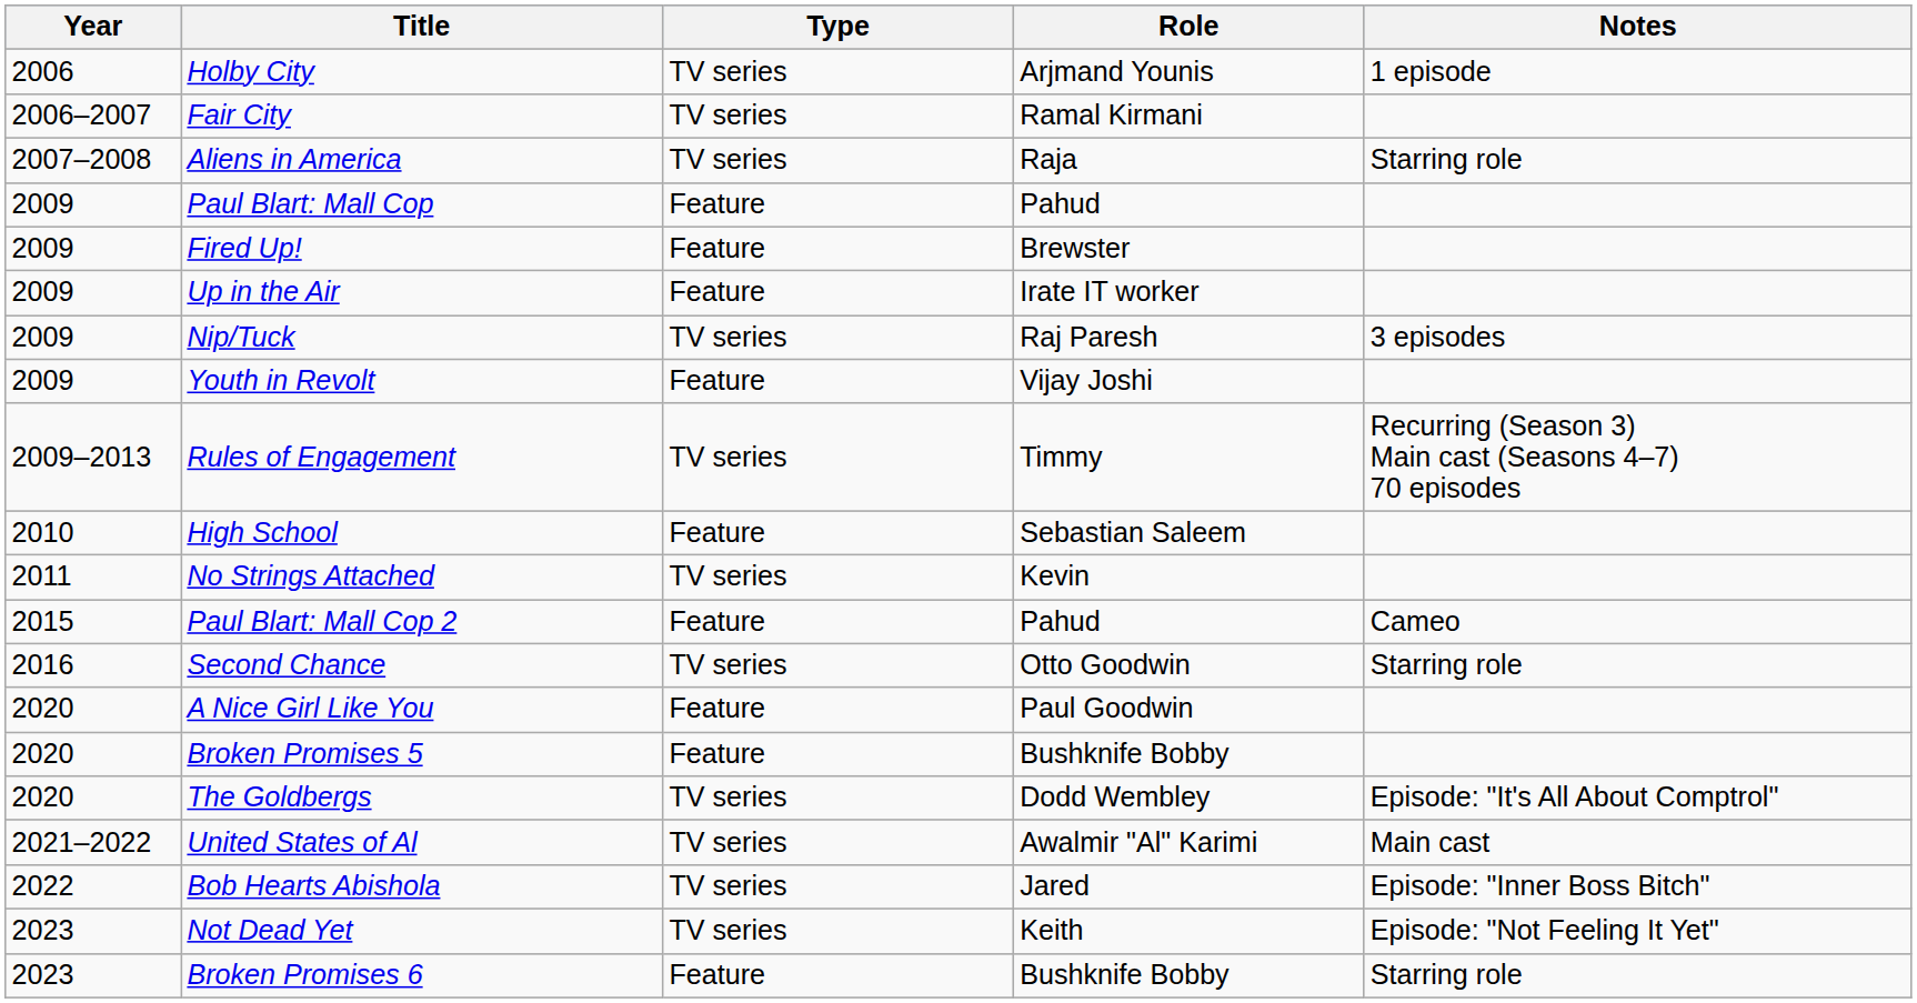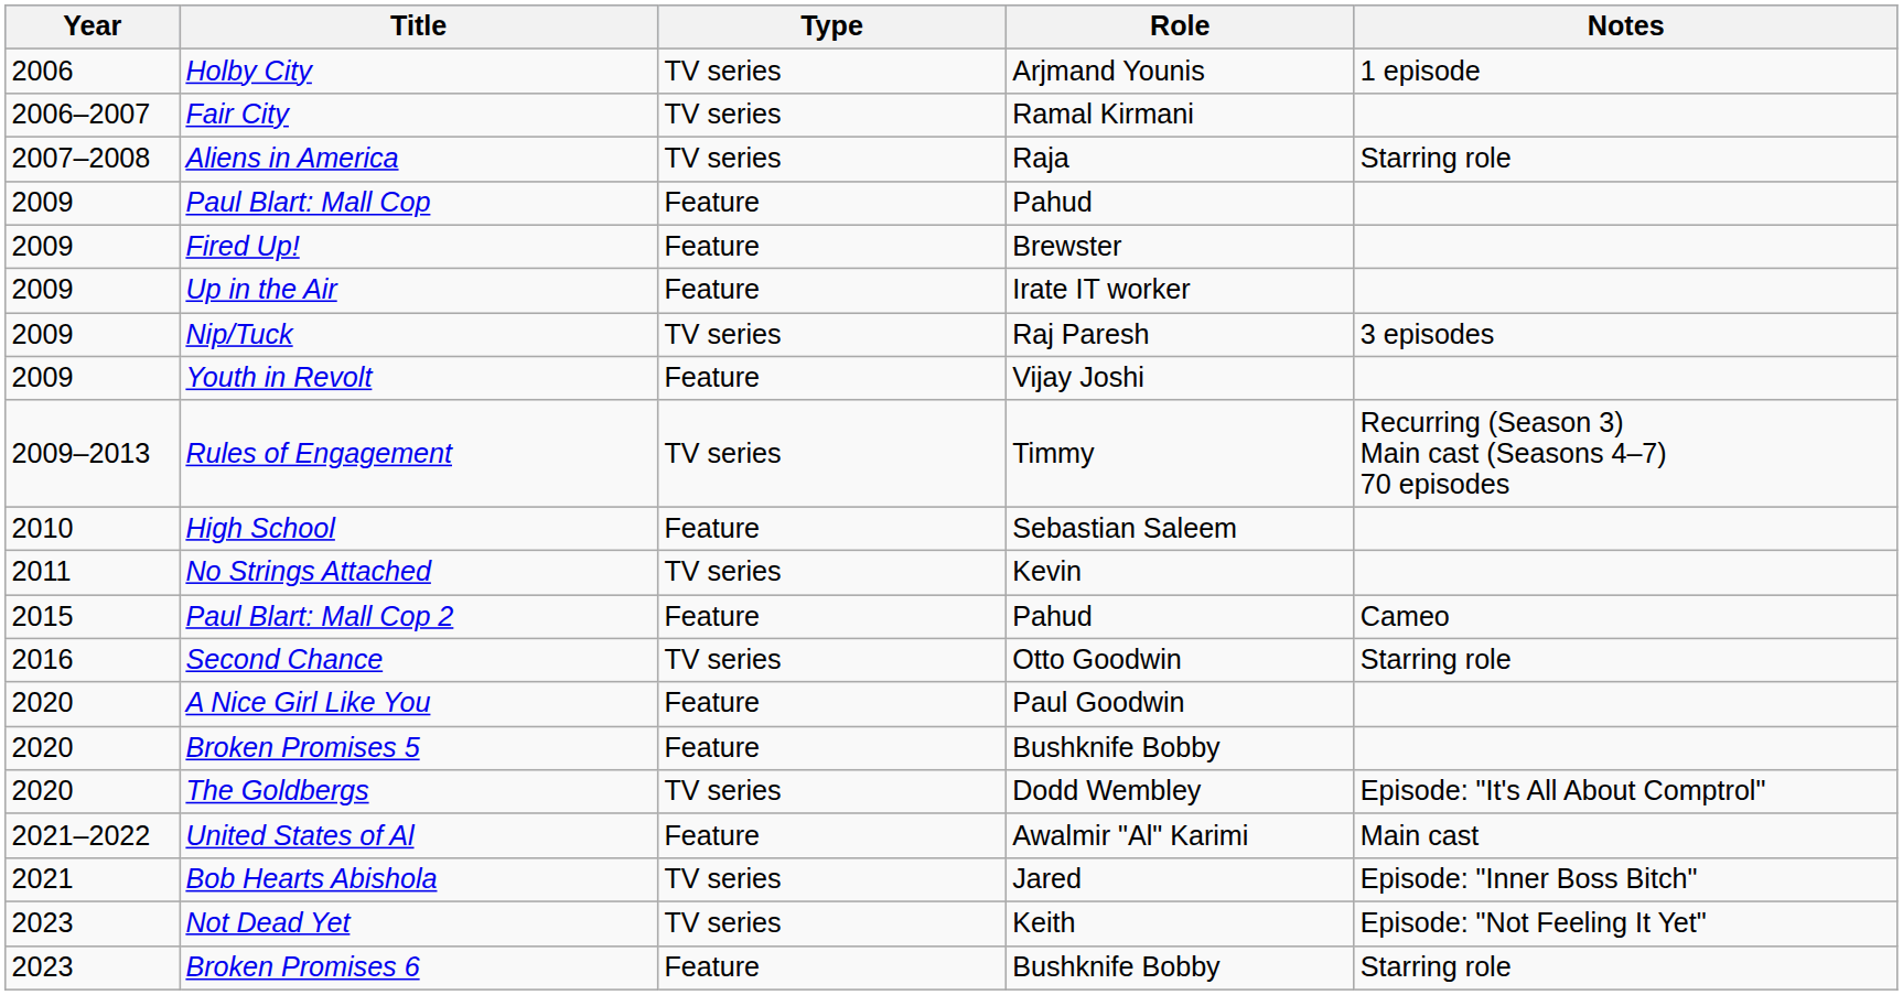United States of Al | Type: TV series -> Feature
Bob Hearts Abishola | Year: 2022 -> 2021
